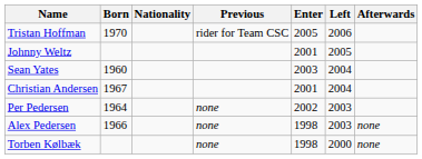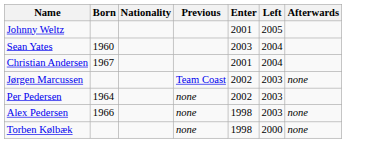- row: Tristan Hoffman | 1970 | rider for Team CSC | 2005 | 2006
+ row: Jørgen Marcussen | Team Coast | 2002 | 2003 | none
